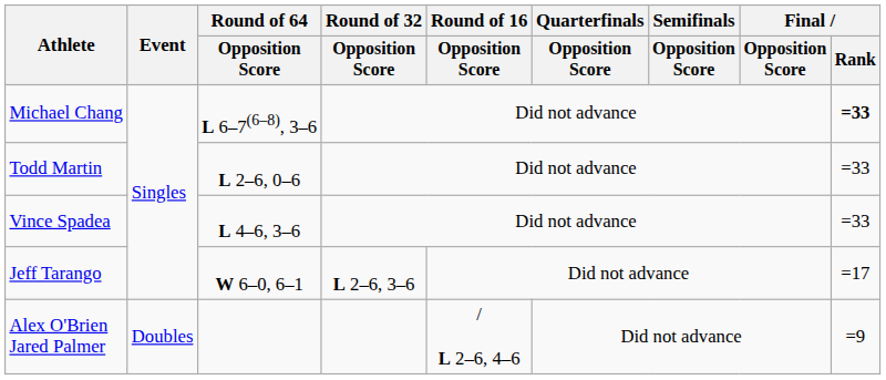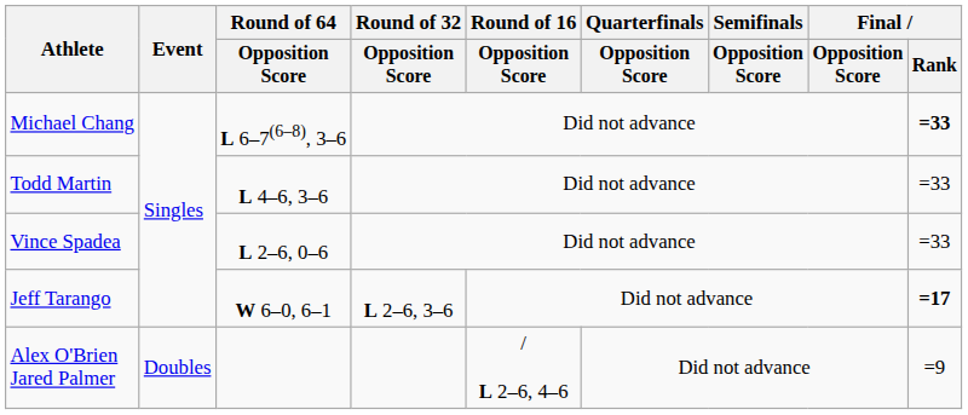Todd Martin | Round of 64 / Opposition Score: L 2–6, 0–6 -> L 4–6, 3–6
Vince Spadea | Round of 64 / Opposition Score: L 4–6, 3–6 -> L 2–6, 0–6
Jeff Tarango | Final / Rank: normal -> bold
